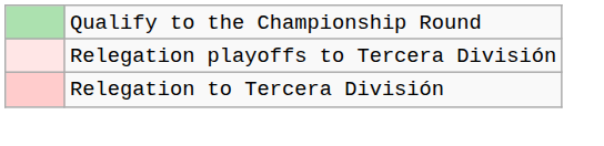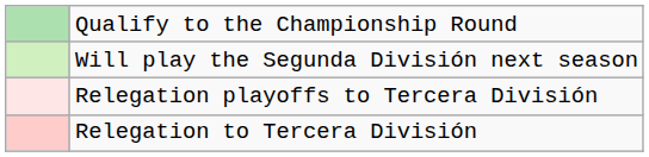+ row: Will play the Segunda División next season
